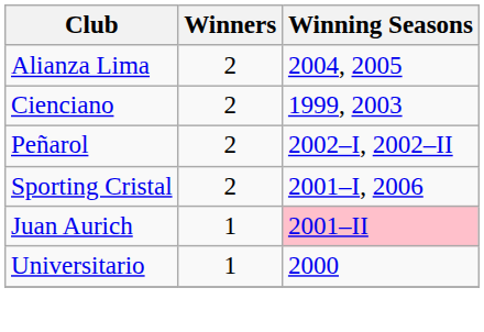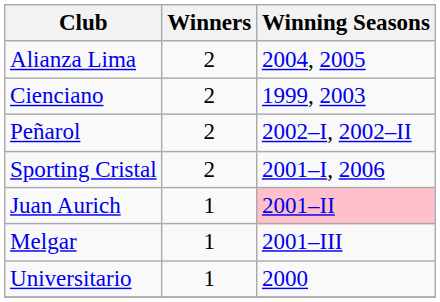+ row: Melgar | 1 | 2001–III
